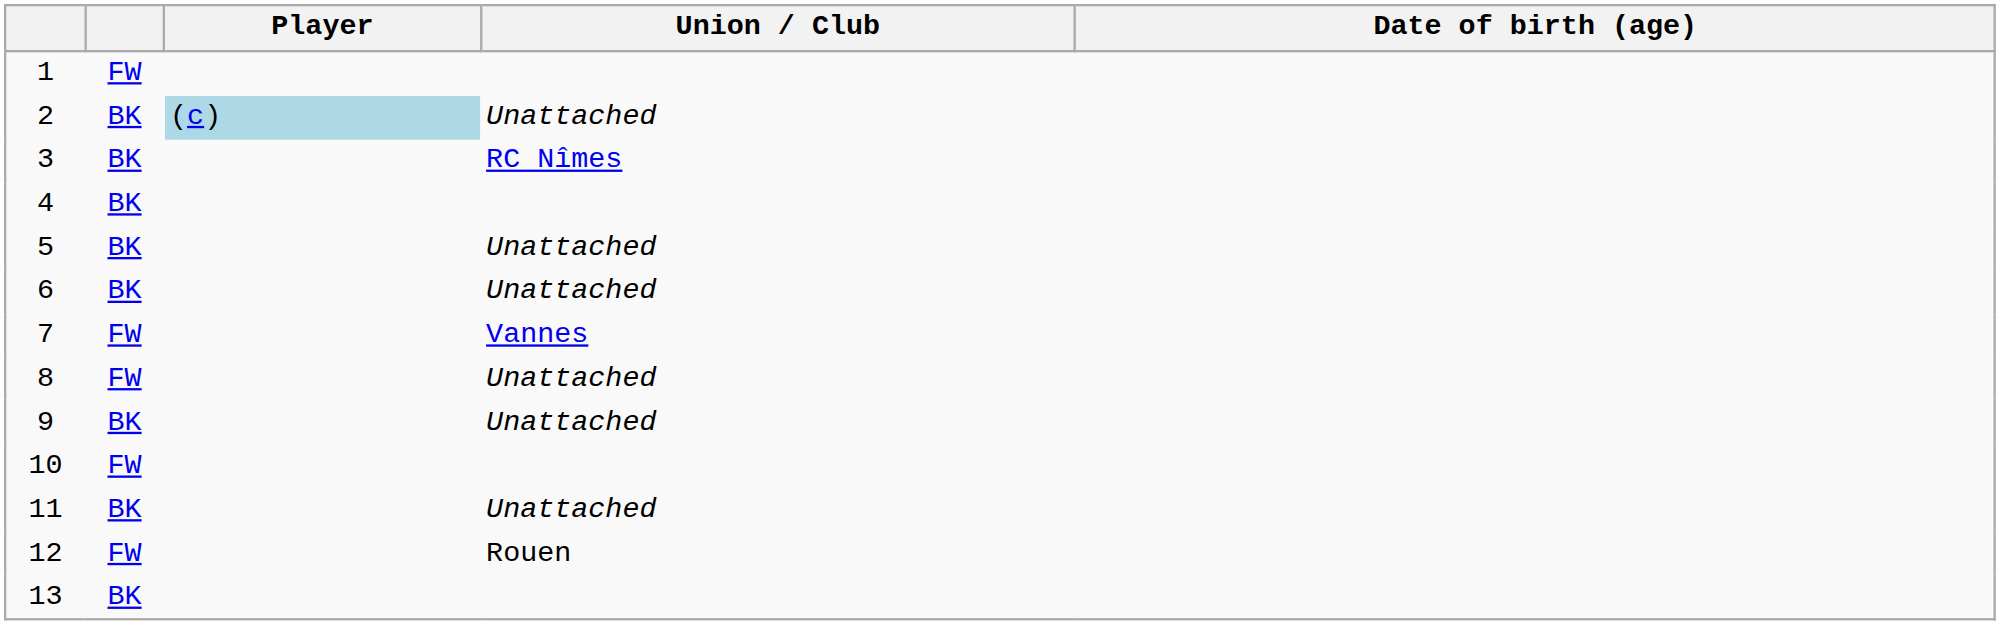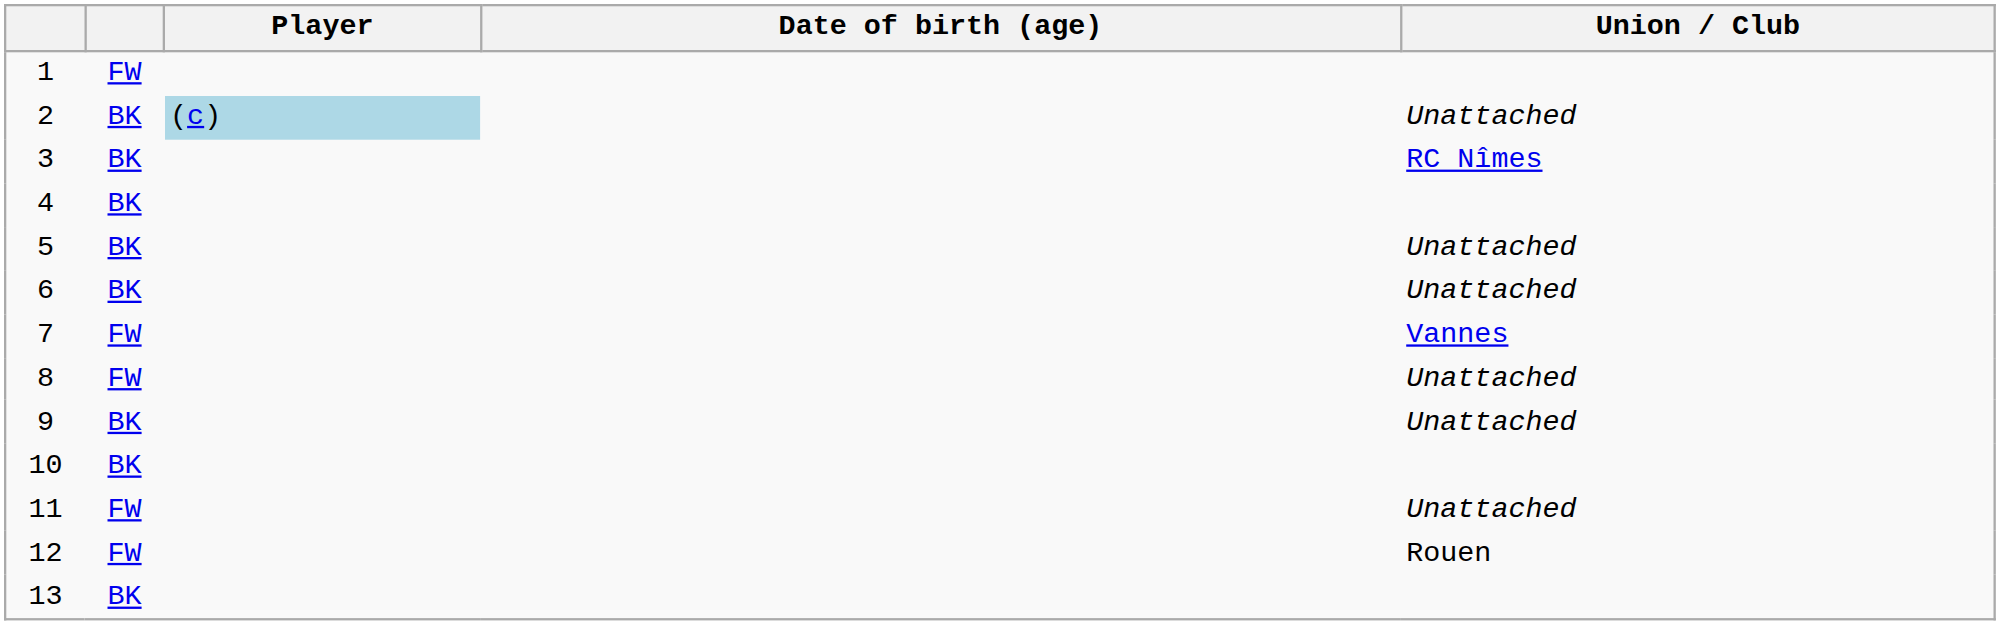columns swapped: Date of birth (age) <-> Union / Club
10 | column 2: FW -> BK
11 | column 2: BK -> FW
